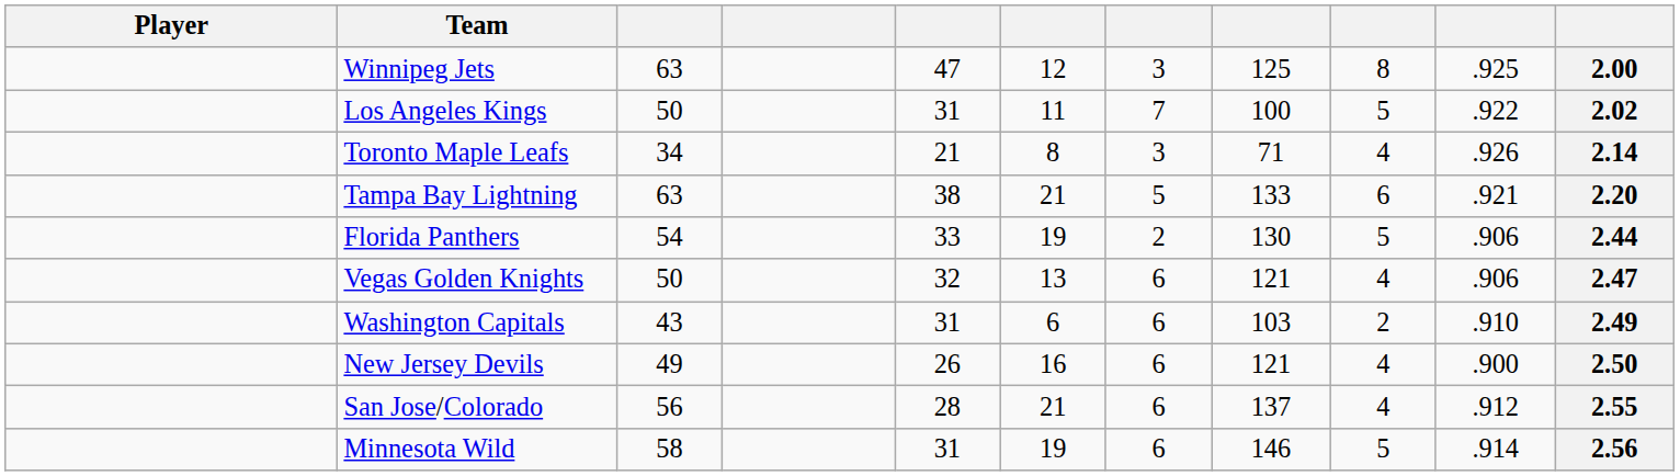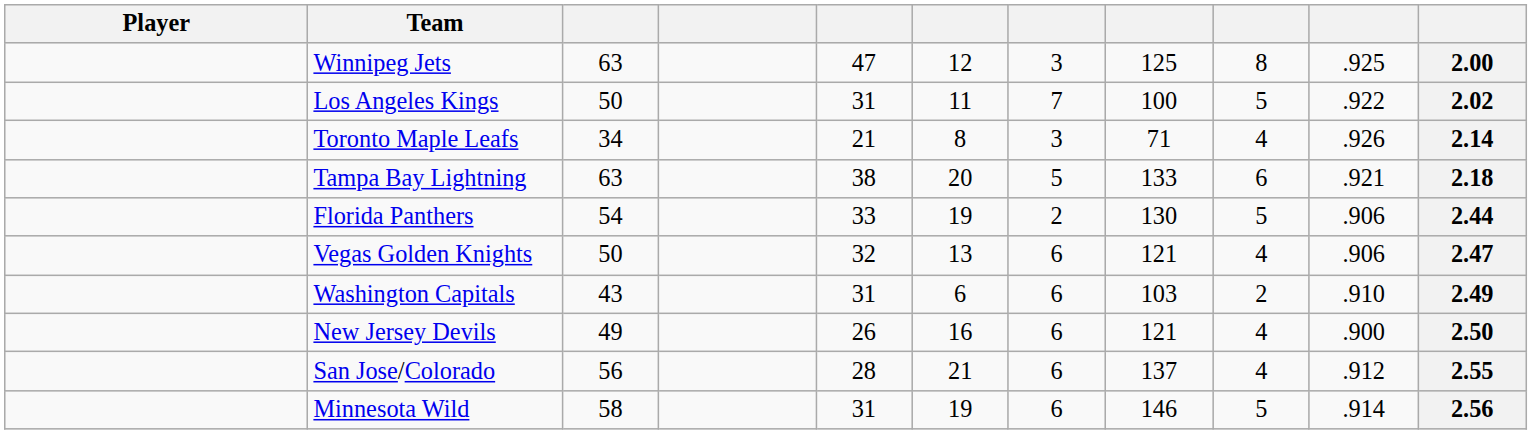Tampa Bay Lightning | column 6: 21 -> 20
Tampa Bay Lightning | column 11: 2.20 -> 2.18
